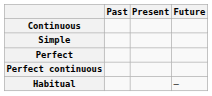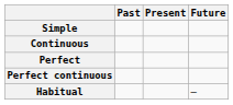rows swapped: Simple <-> Continuous
